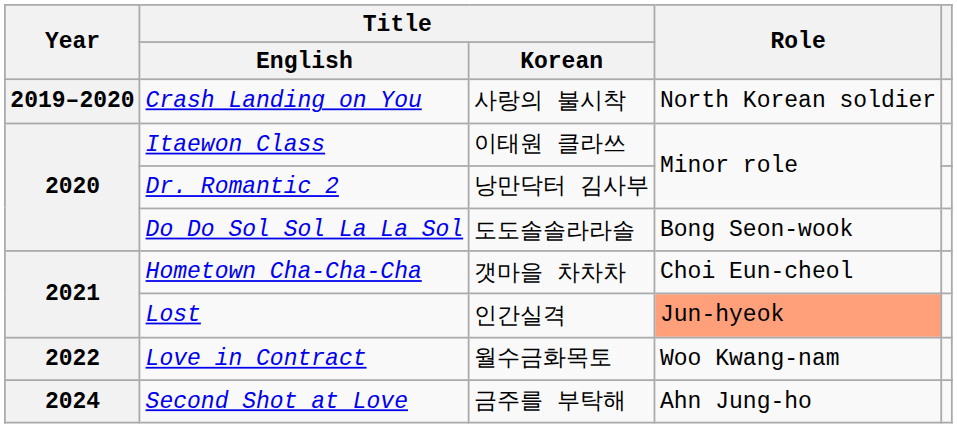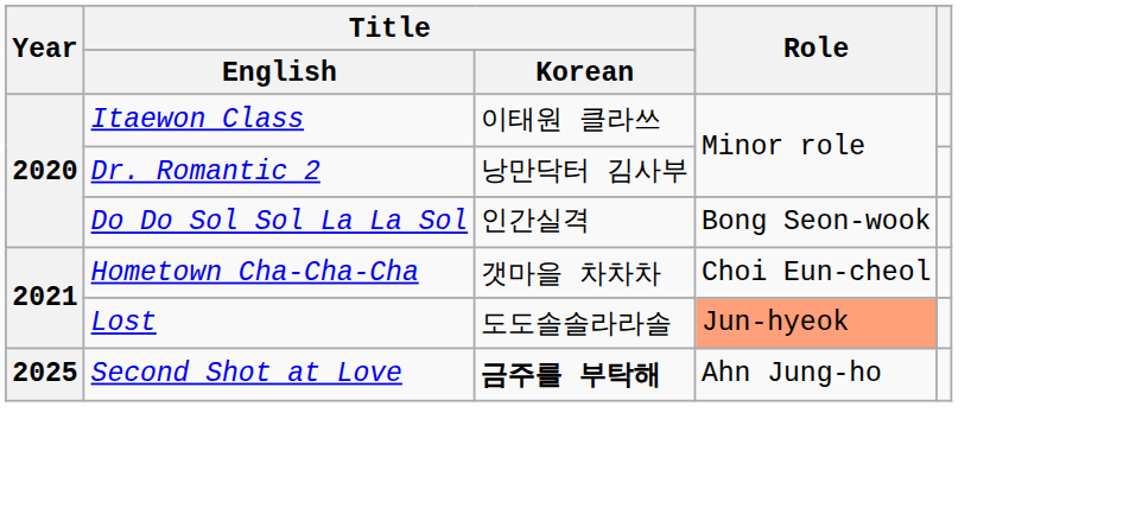- row: 2019–2020 | Crash Landing on You | 사랑의 불시착 | North Korean soldier
Do Do Sol Sol La La Sol | Title / Korean: 도도솔솔라라솔 -> 인간실격
Lost | Title / Korean: 인간실격 -> 도도솔솔라라솔
- row: 2022 | Love in Contract | 월수금화목토 | Woo Kwang-nam
Second Shot at Love | Year: 2024 -> 2025
Second Shot at Love | Title / Korean: normal -> bold
